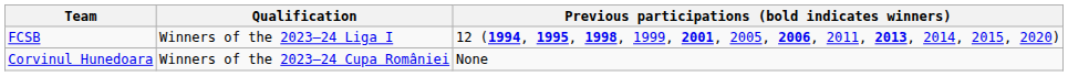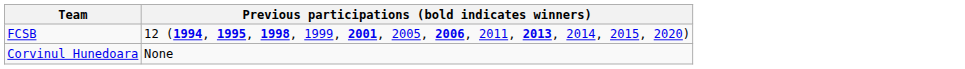- column: Qualification | Winners of the 2023–24 Liga I | Winners of the 2023–24 Cupa României
